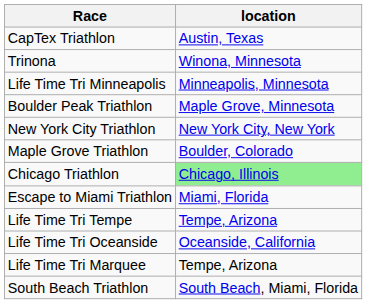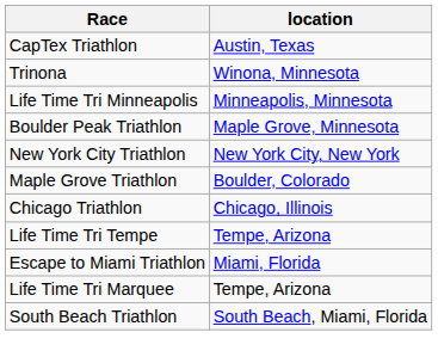Chicago Triathlon | location: lightgreen background -> no background
rows swapped: Life Time Tri Tempe <-> Escape to Miami Triathlon
- row: Life Time Tri Oceanside | Oceanside, California
